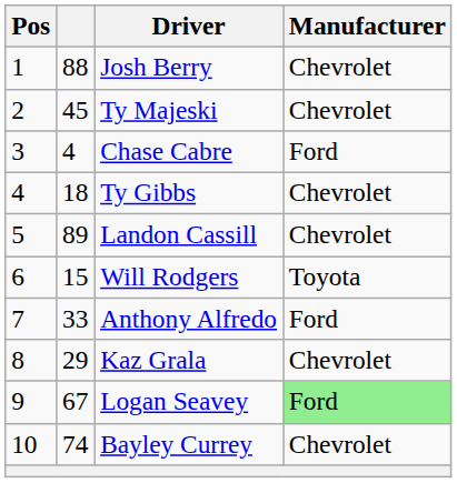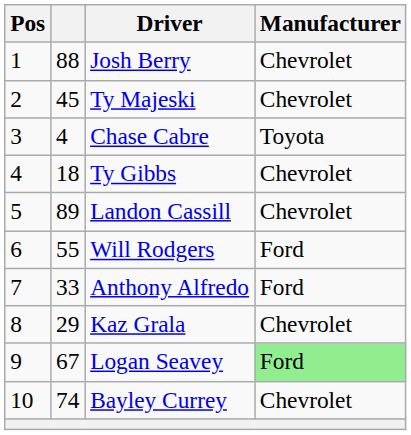Chase Cabre | Manufacturer: Ford -> Toyota
Will Rodgers | column 2: 15 -> 55
Will Rodgers | Manufacturer: Toyota -> Ford
